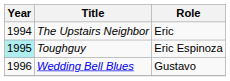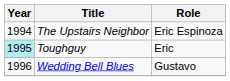The Upstairs Neighbor | Role: Eric -> Eric Espinoza
Toughguy | Role: Eric Espinoza -> Eric
